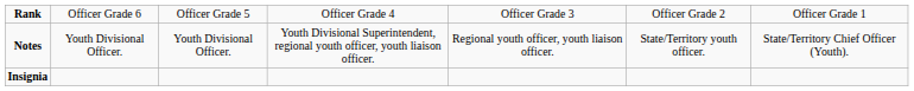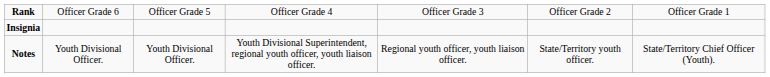rows swapped: Insignia <-> Notes
